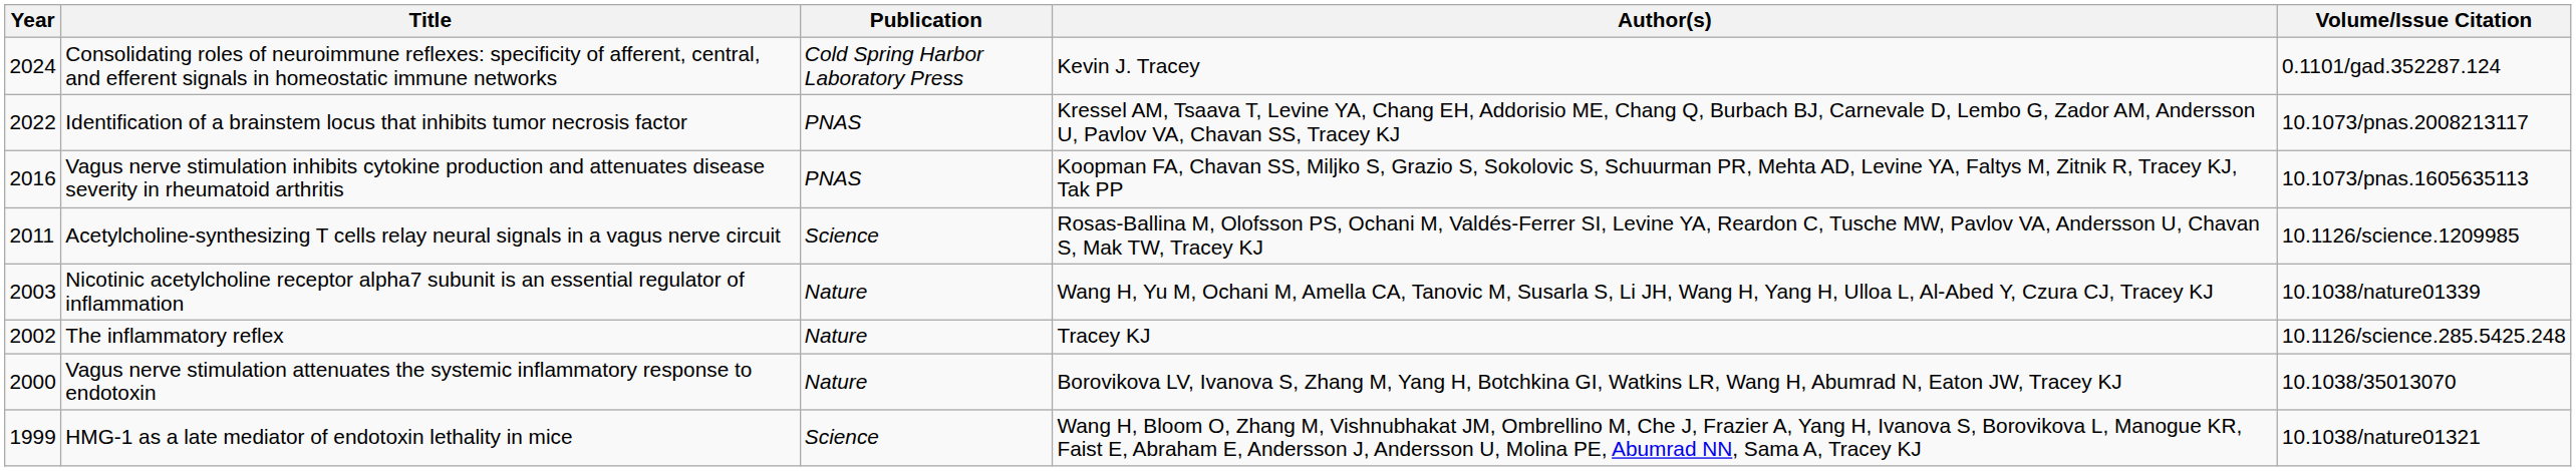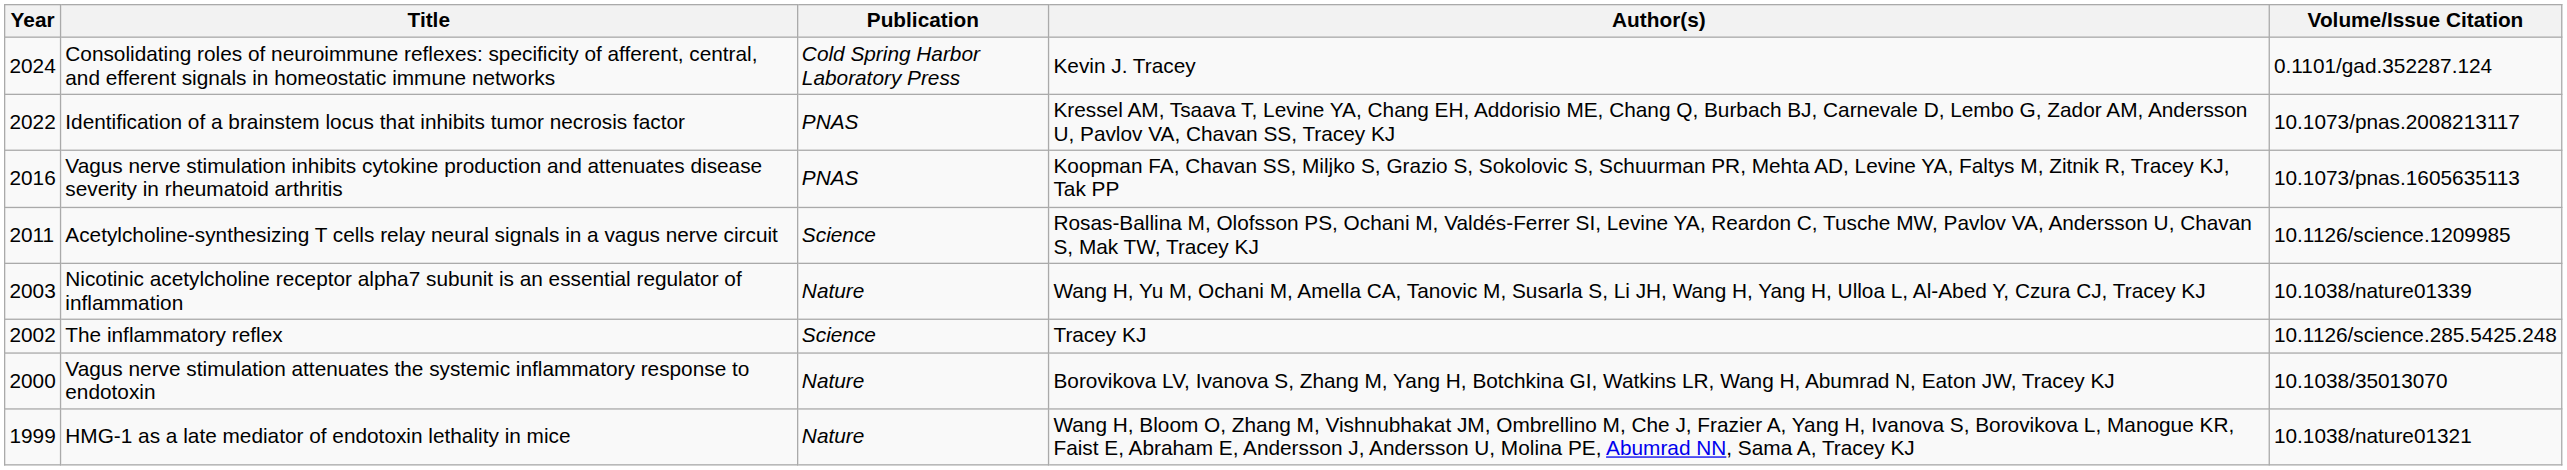The inflammatory reflex | Publication: Nature -> Science
HMG-1 as a late mediator of endotoxin lethality in mice | Publication: Science -> Nature
